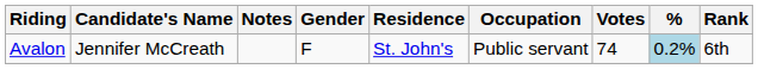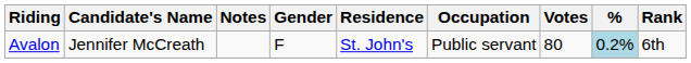Avalon | Votes: 74 -> 80
